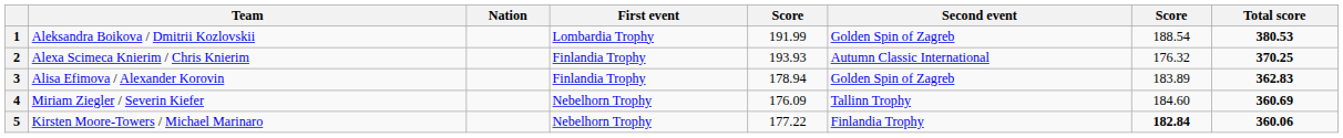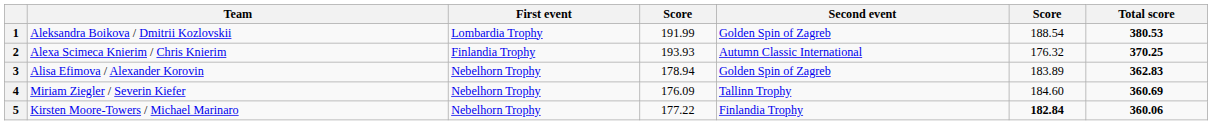- column: Nation
3 | First event: Finlandia Trophy -> Nebelhorn Trophy
